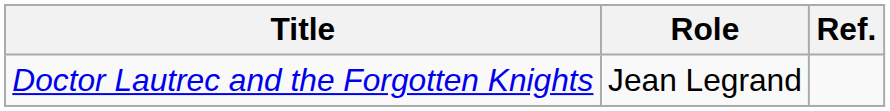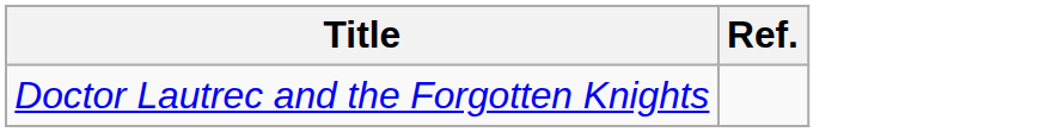- column: Role | Jean Legrand
